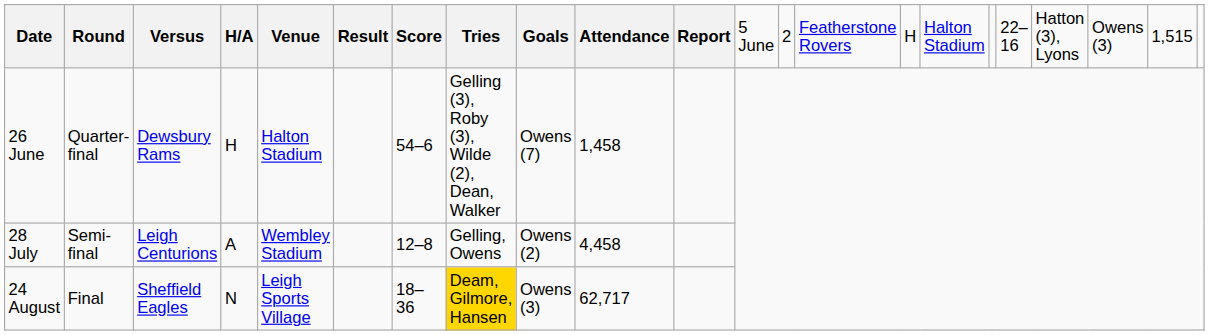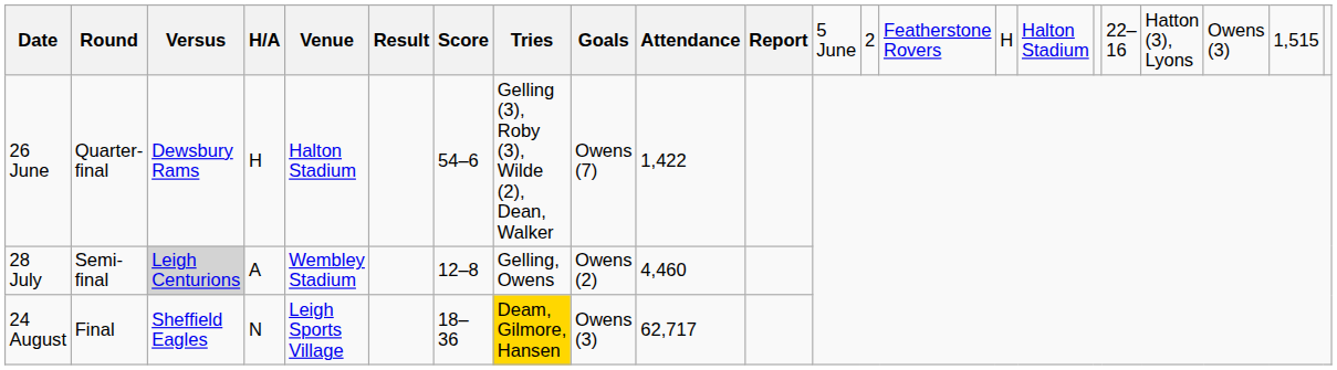26 June | column 10: 1,458 -> 1,422
28 July | column 3: no background -> lightgrey background
28 July | column 10: 4,458 -> 4,460
